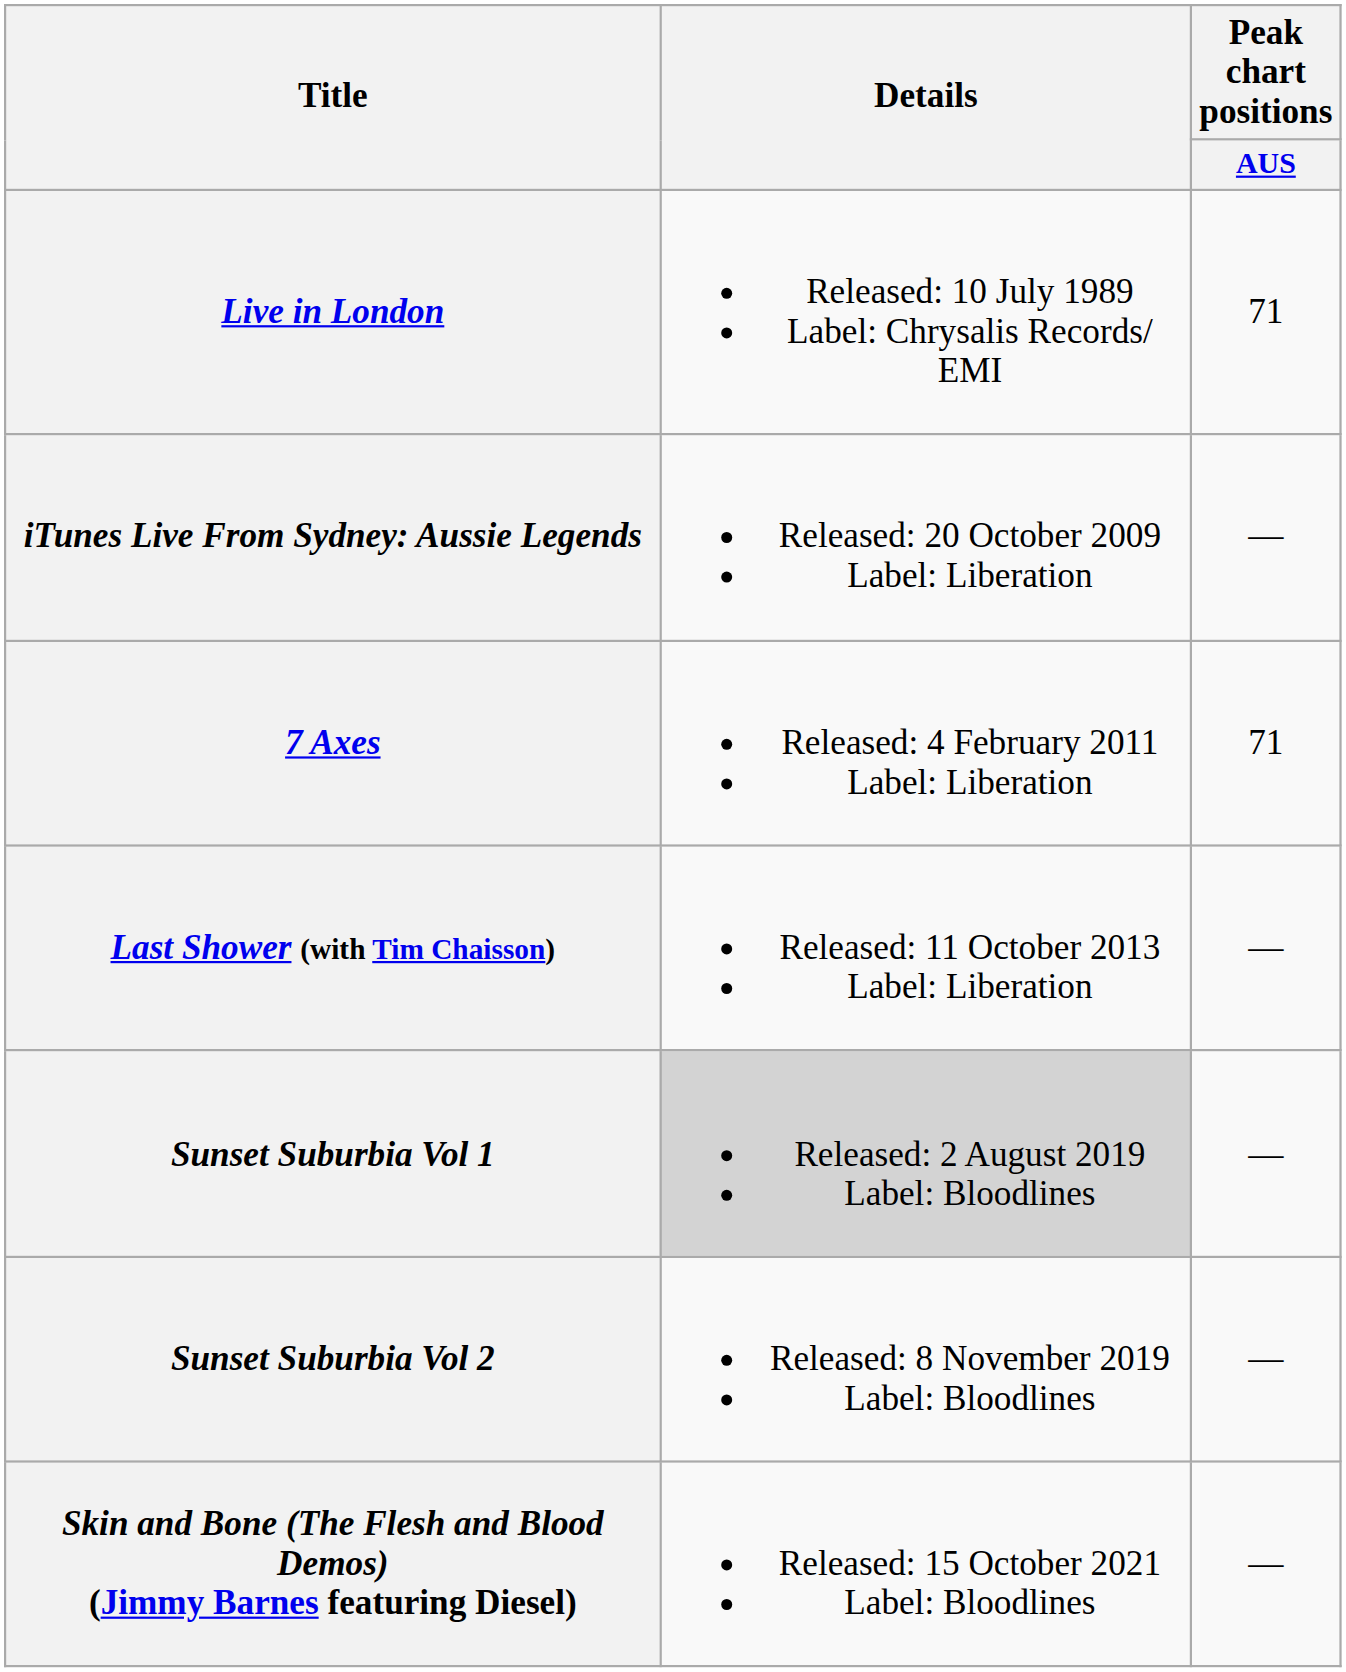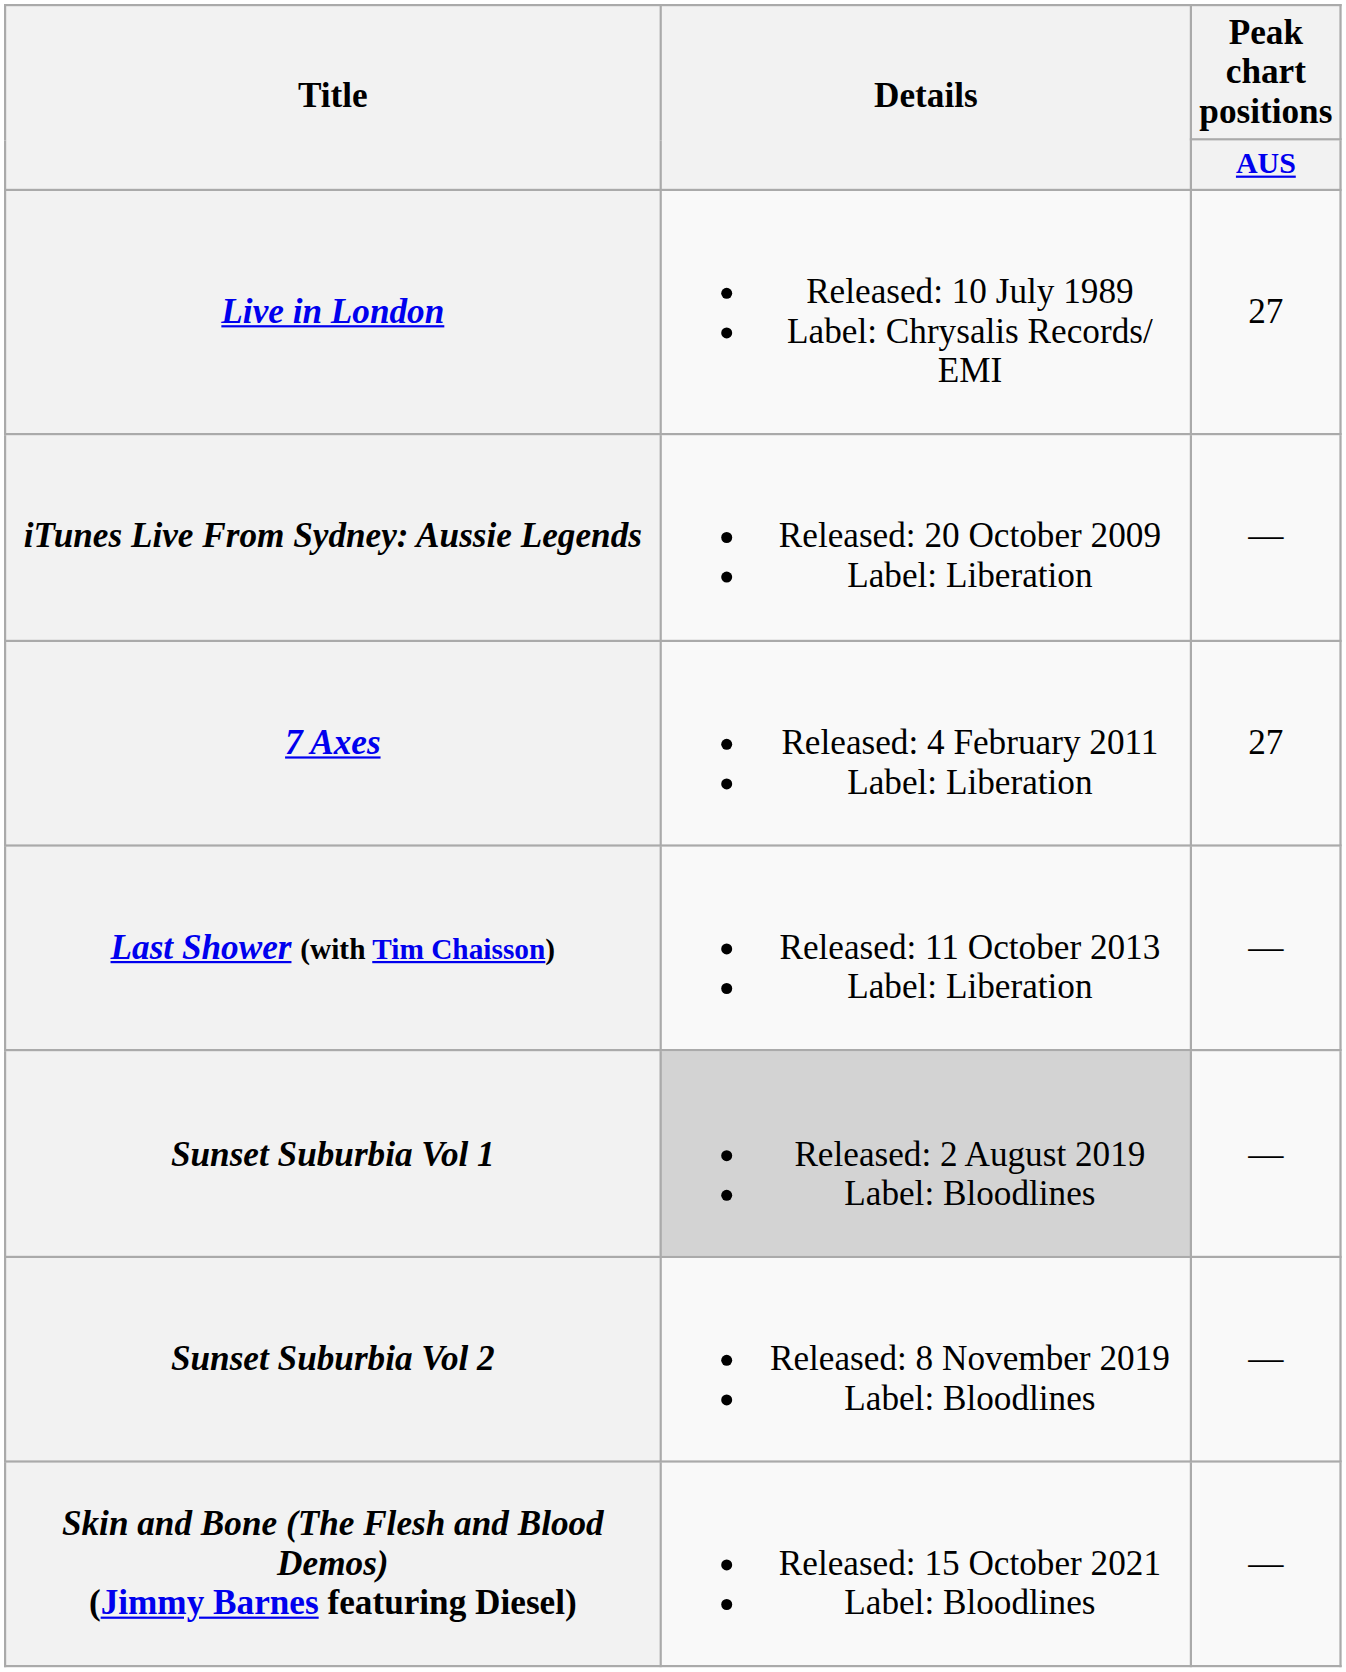Live in London | Peak chart positions / AUS: 71 -> 27
7 Axes | Peak chart positions / AUS: 71 -> 27
